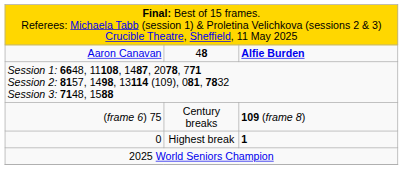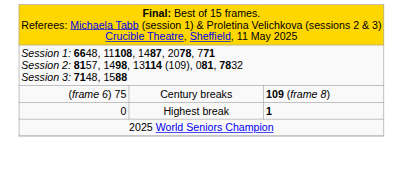- row: Aaron Canavan | 48 | Alfie Burden
